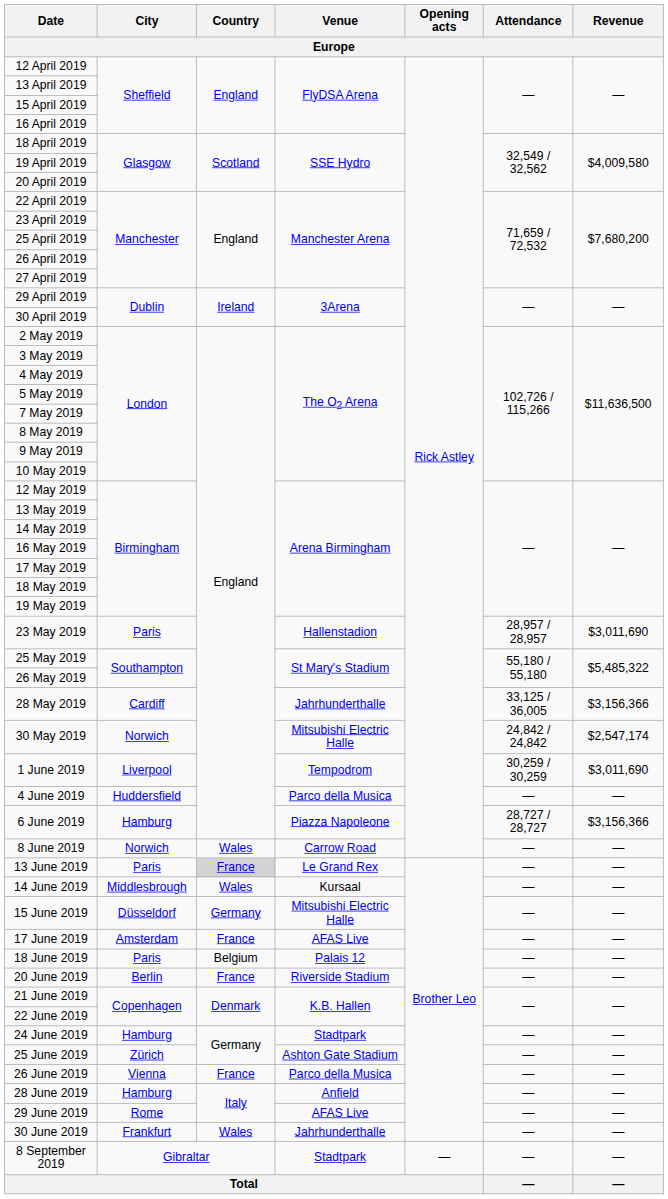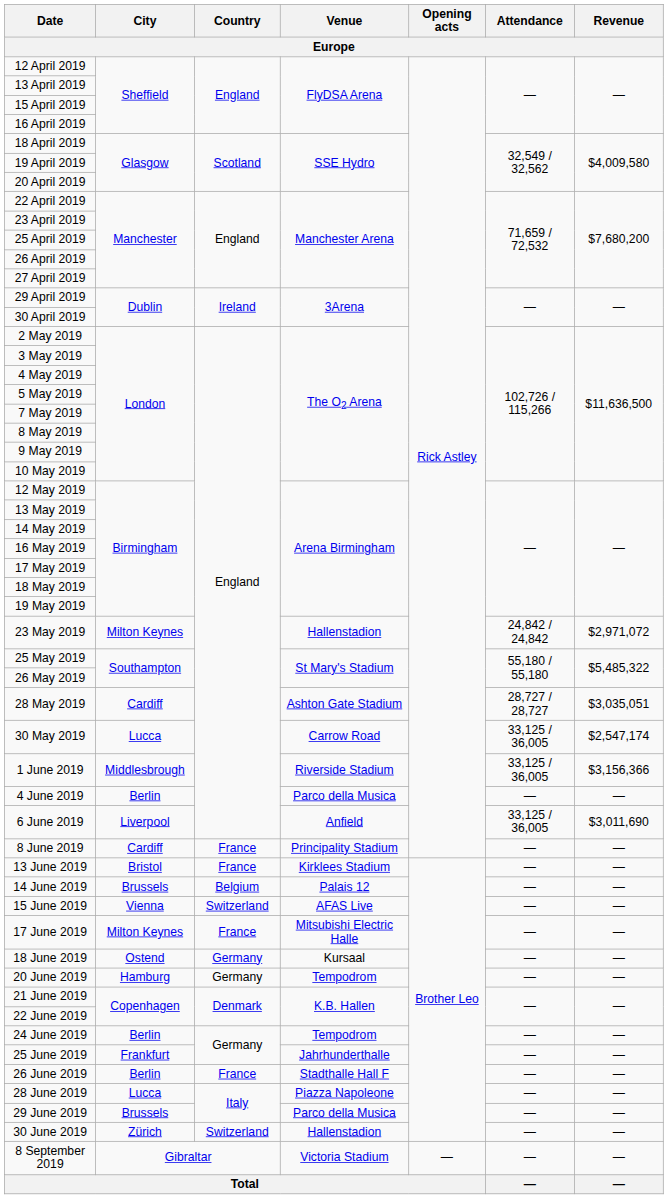23 May 2019 | City: Paris -> Milton Keynes
23 May 2019 | Attendance: 28,957 / 28,957 -> 24,842 / 24,842
23 May 2019 | Revenue: $3,011,690 -> $2,971,072
28 May 2019 | Venue: Jahrhunderthalle -> Ashton Gate Stadium
28 May 2019 | Attendance: 33,125 / 36,005 -> 28,727 / 28,727
28 May 2019 | Revenue: $3,156,366 -> $3,035,051
30 May 2019 | City: Norwich -> Lucca
30 May 2019 | Venue: Mitsubishi Electric Halle -> Carrow Road
30 May 2019 | Attendance: 24,842 / 24,842 -> 33,125 / 36,005
1 June 2019 | City: Liverpool -> Middlesbrough
1 June 2019 | Venue: Tempodrom -> Riverside Stadium
1 June 2019 | Attendance: 30,259 / 30,259 -> 33,125 / 36,005
1 June 2019 | Revenue: $3,011,690 -> $3,156,366
4 June 2019 | City: Huddersfield -> Berlin
6 June 2019 | City: Hamburg -> Liverpool
6 June 2019 | Venue: Piazza Napoleone -> Anfield
6 June 2019 | Attendance: 28,727 / 28,727 -> 33,125 / 36,005
6 June 2019 | Revenue: $3,156,366 -> $3,011,690
8 June 2019 | City: Norwich -> Cardiff
8 June 2019 | Country: Wales -> France
8 June 2019 | Venue: Carrow Road -> Principality Stadium
13 June 2019 | City: Paris -> Bristol
13 June 2019 | Country: lightgrey background -> no background
13 June 2019 | Venue: Le Grand Rex -> Kirklees Stadium
14 June 2019 | City: Middlesbrough -> Brussels
14 June 2019 | Country: Wales -> Belgium
14 June 2019 | Venue: Kursaal -> Palais 12
15 June 2019 | City: Düsseldorf -> Vienna
15 June 2019 | Country: Germany -> Switzerland
15 June 2019 | Venue: Mitsubishi Electric Halle -> AFAS Live
17 June 2019 | City: Amsterdam -> Milton Keynes
17 June 2019 | Venue: AFAS Live -> Mitsubishi Electric Halle
18 June 2019 | City: Paris -> Ostend
18 June 2019 | Country: Belgium -> Germany
18 June 2019 | Venue: Palais 12 -> Kursaal
20 June 2019 | City: Berlin -> Hamburg
20 June 2019 | Country: France -> Germany
20 June 2019 | Venue: Riverside Stadium -> Tempodrom
24 June 2019 | City: Hamburg -> Berlin
24 June 2019 | Venue: Stadtpark -> Tempodrom
25 June 2019 | City: Zürich -> Frankfurt
25 June 2019 | Venue: Ashton Gate Stadium -> Jahrhunderthalle
26 June 2019 | City: Vienna -> Berlin
26 June 2019 | Venue: Parco della Musica -> Stadthalle Hall F
28 June 2019 | City: Hamburg -> Lucca
28 June 2019 | Venue: Anfield -> Piazza Napoleone
29 June 2019 | City: Rome -> Brussels
29 June 2019 | Venue: AFAS Live -> Parco della Musica
30 June 2019 | City: Frankfurt -> Zürich
30 June 2019 | Country: Wales -> Switzerland
30 June 2019 | Venue: Jahrhunderthalle -> Hallenstadion
8 September 2019 | Venue: Stadtpark -> Victoria Stadium
